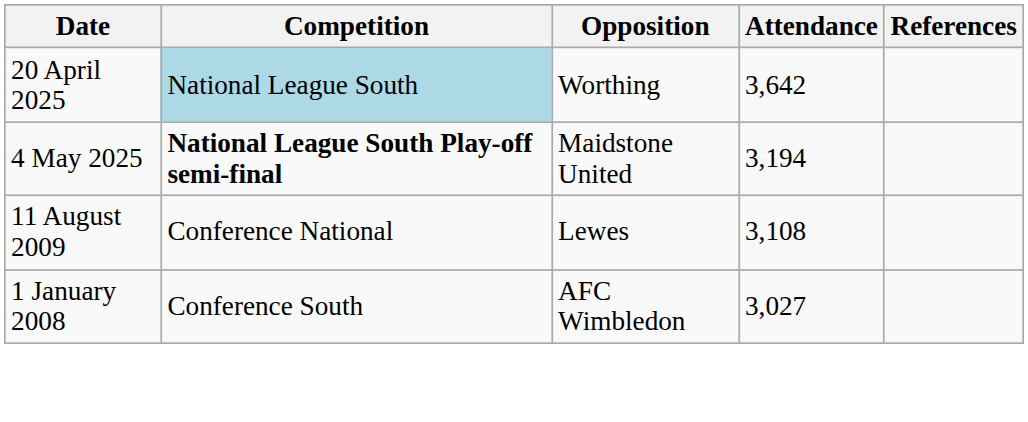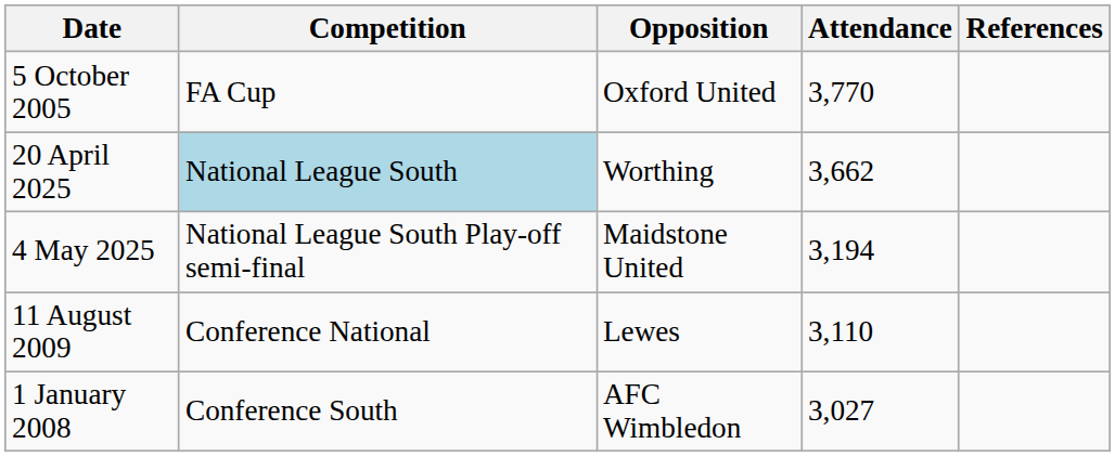+ row: 5 October 2005 | FA Cup | Oxford United | 3,770
20 April 2025 | Attendance: 3,642 -> 3,662
4 May 2025 | Competition: bold -> normal
11 August 2009 | Attendance: 3,108 -> 3,110
